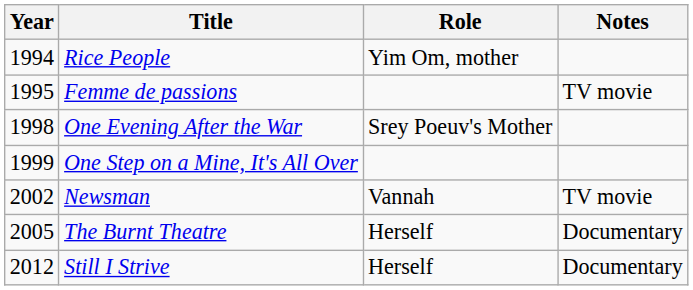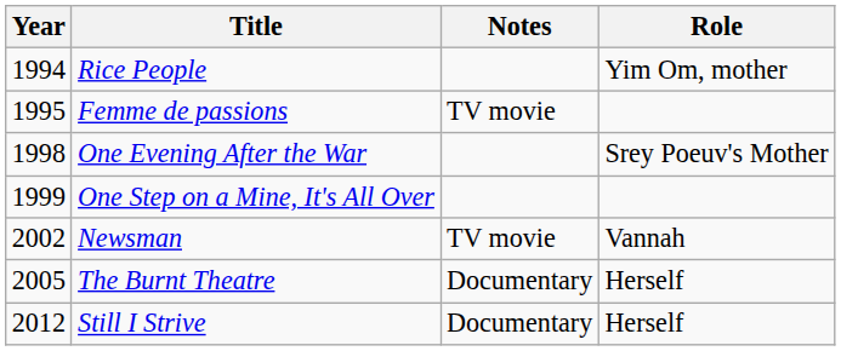columns swapped: Role <-> Notes
